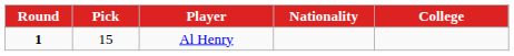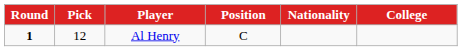+ column: Position | C
Al Henry | Pick: 15 -> 12
